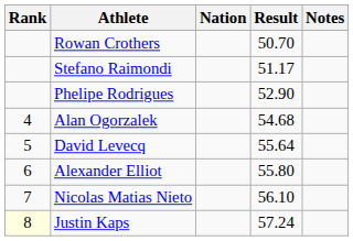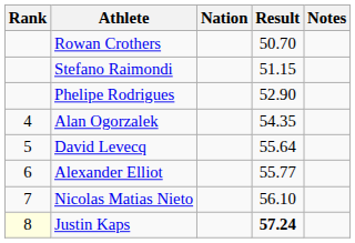Stefano Raimondi | Result: 51.17 -> 51.15
Alan Ogorzalek | Result: 54.68 -> 54.35
Alexander Elliot | Result: 55.80 -> 55.77
Justin Kaps | Result: normal -> bold
